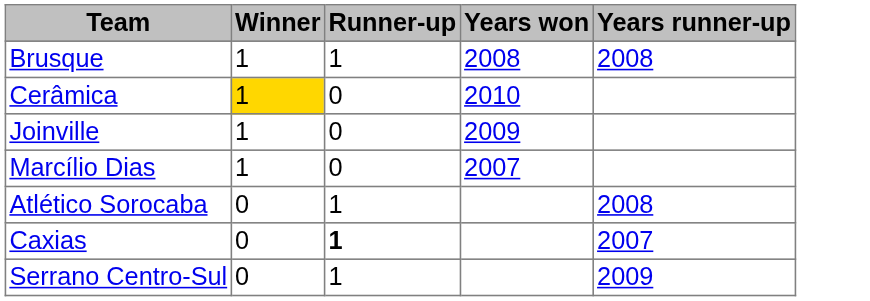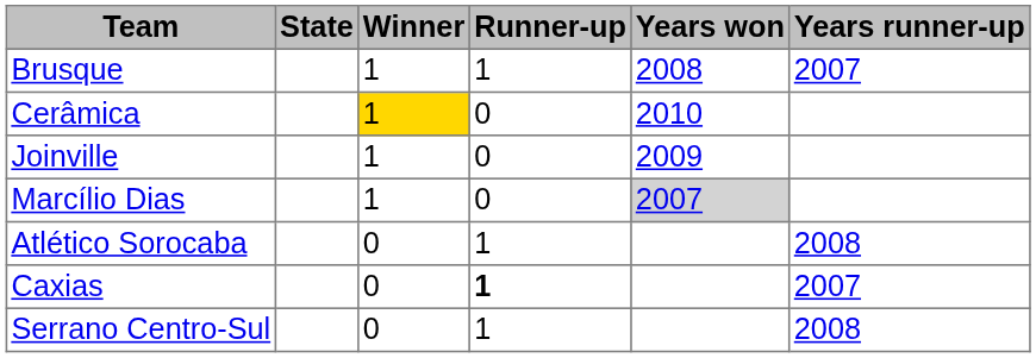+ column: State
Brusque | Years runner-up: 2008 -> 2007
Marcílio Dias | Years won: no background -> lightgrey background
Serrano Centro-Sul | Years runner-up: 2009 -> 2008
